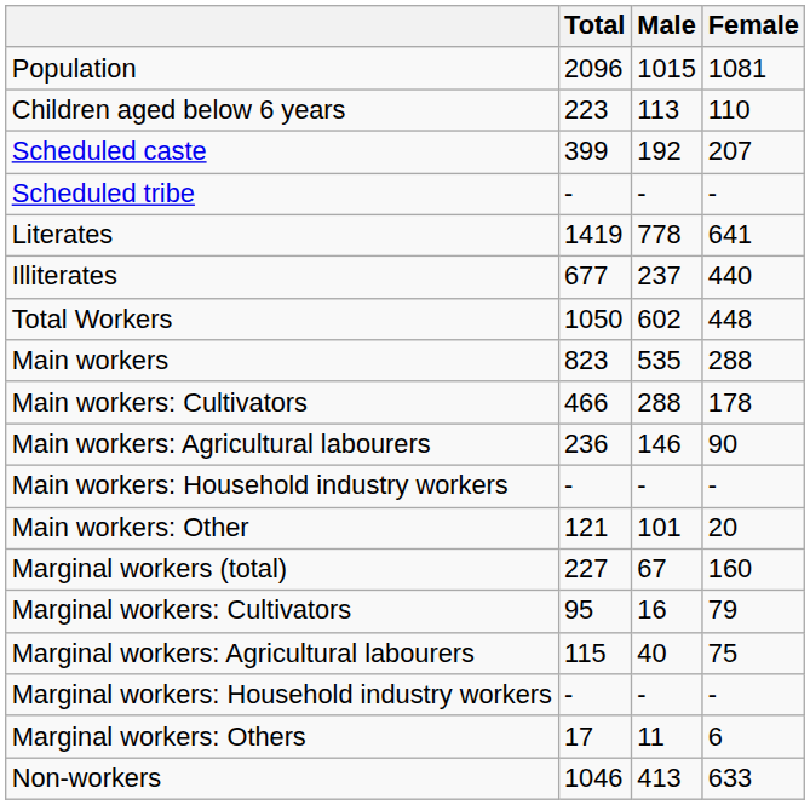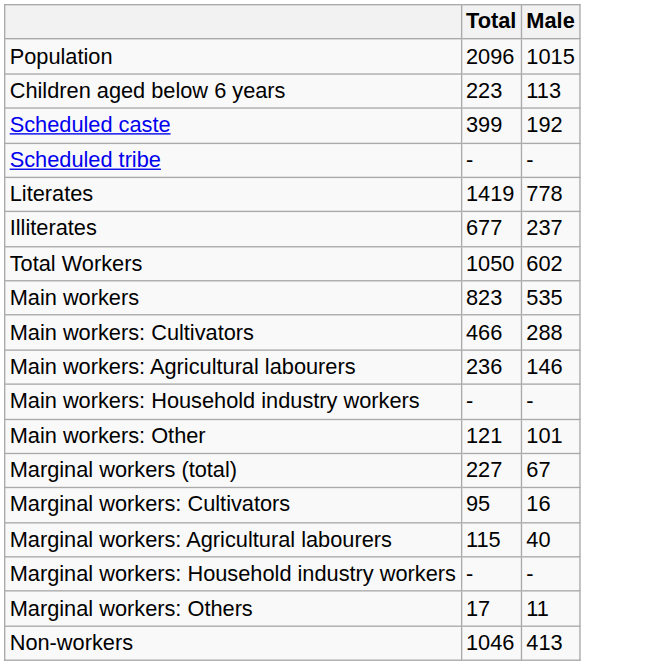- column: Female | 1081 | 110 | 207 | - | 641 | 440 | 448 | 288 | 178 | 90 | - | 20 | 160 | 79 | 75 | - | 6 | 633
